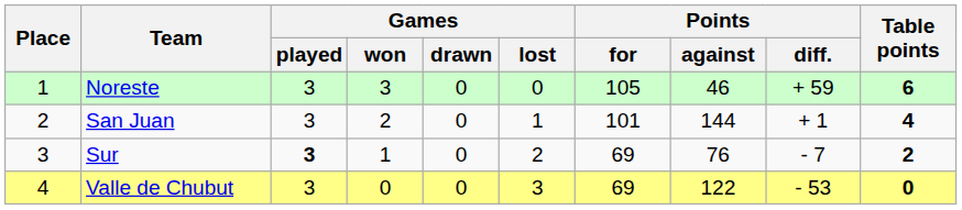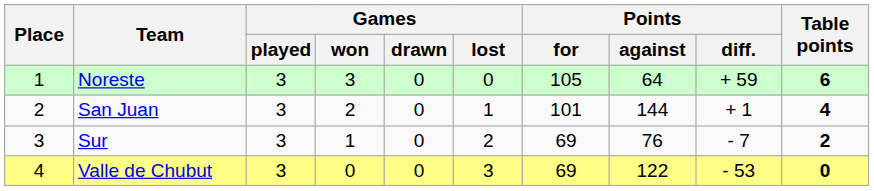Noreste | Points / against: 46 -> 64
Sur | Games / played: bold -> normal
